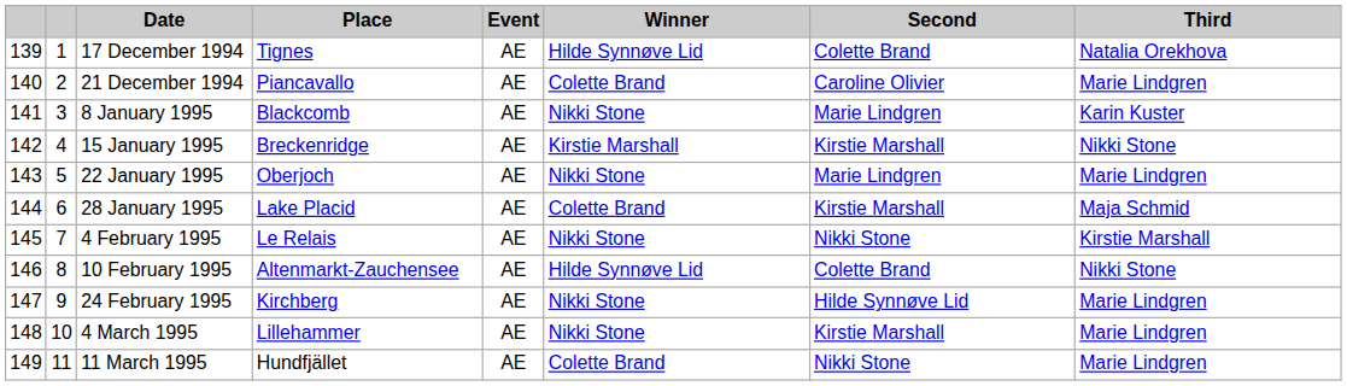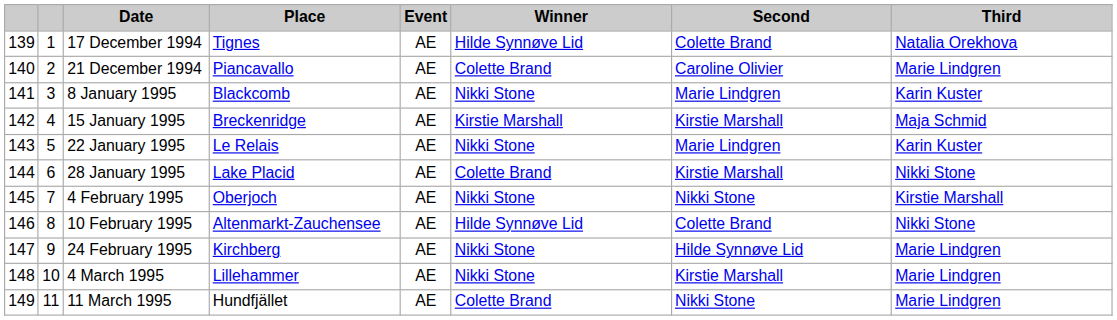15 January 1995 | Third: Nikki Stone -> Maja Schmid
22 January 1995 | Place: Oberjoch -> Le Relais
22 January 1995 | Third: Marie Lindgren -> Karin Kuster
28 January 1995 | Third: Maja Schmid -> Nikki Stone
4 February 1995 | Place: Le Relais -> Oberjoch
